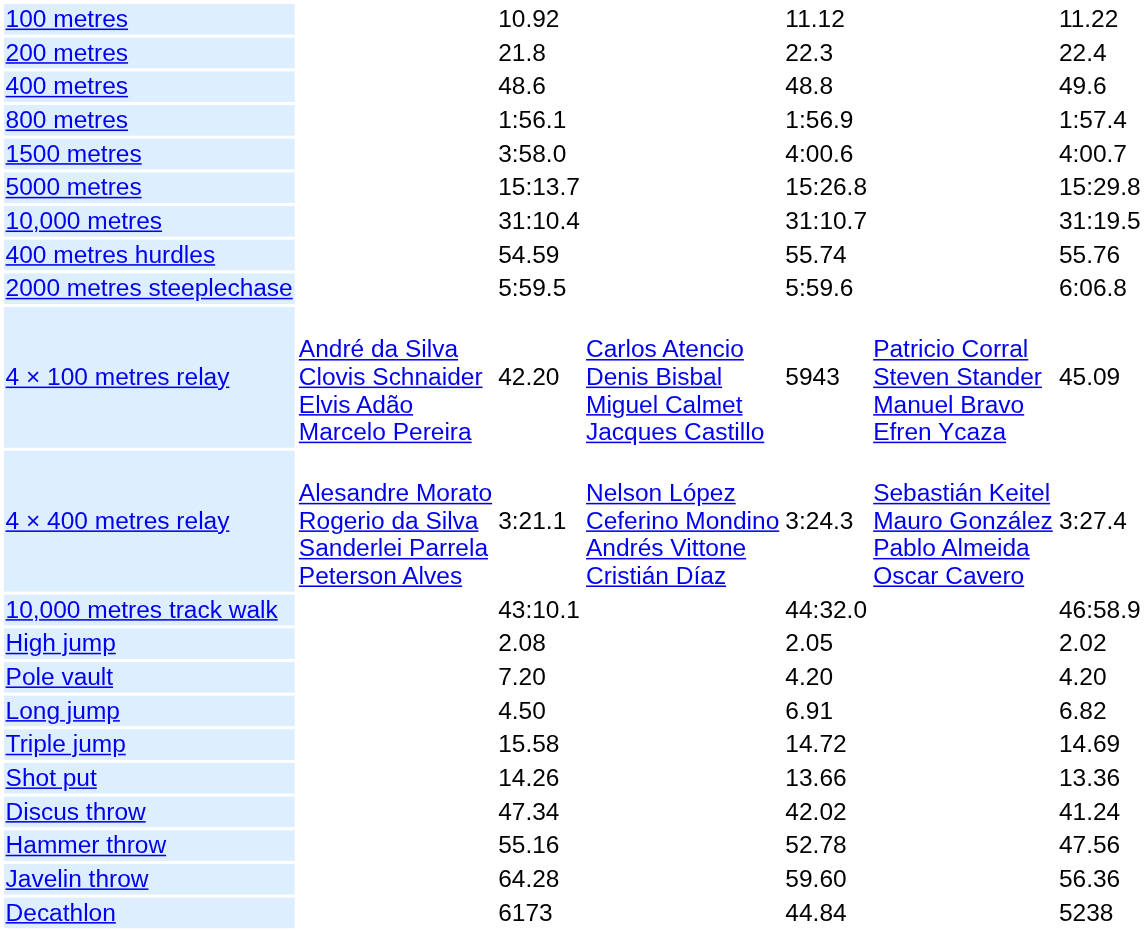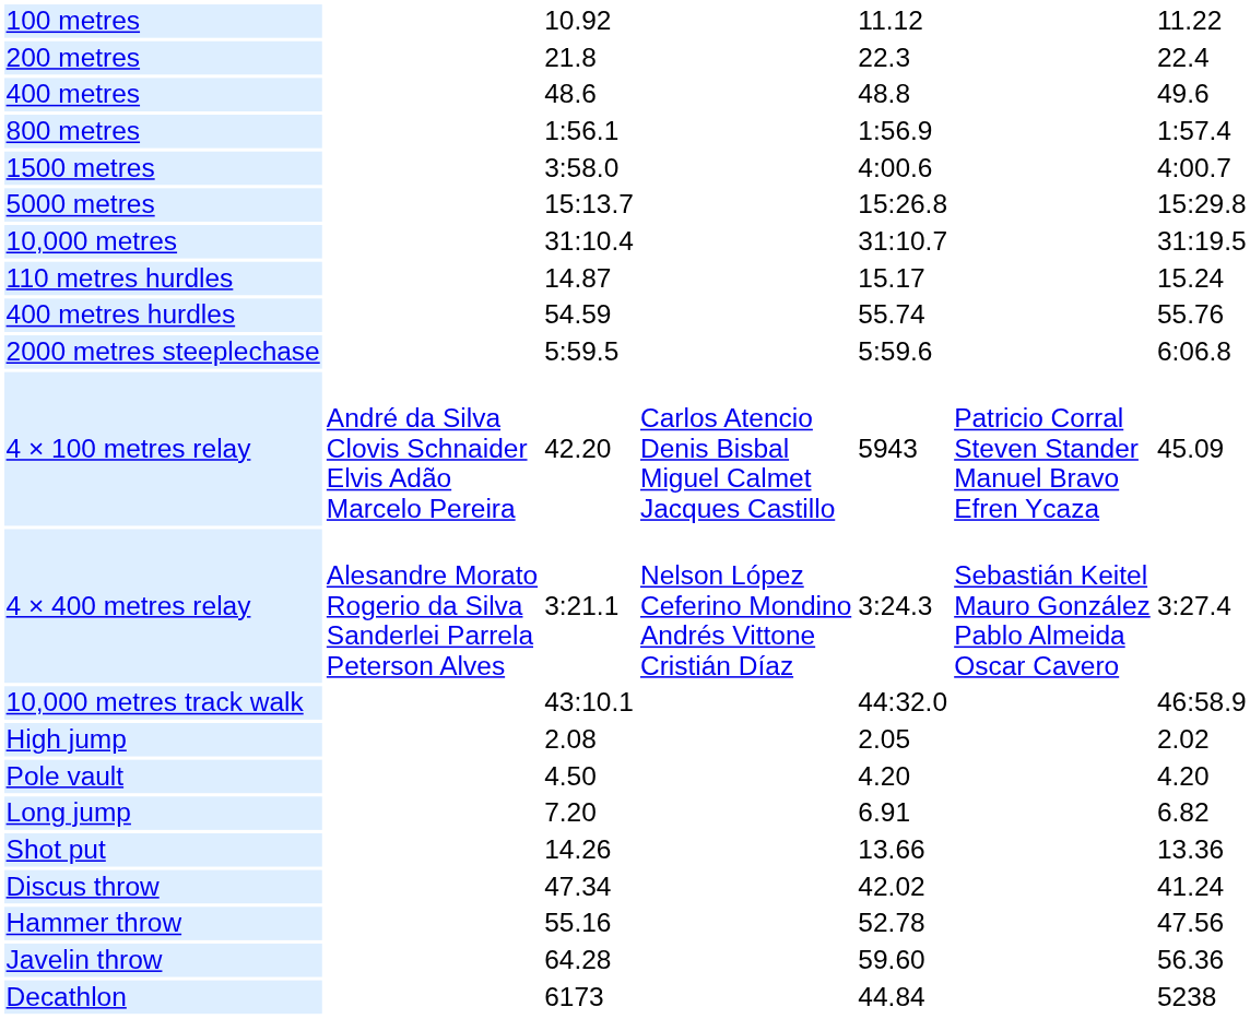+ row: 110 metres hurdles | 14.87 | 15.17 | 15.24
Pole vault | column 3: 7.20 -> 4.50
Long jump | column 3: 4.50 -> 7.20
- row: Triple jump | 15.58 | 14.72 | 14.69
